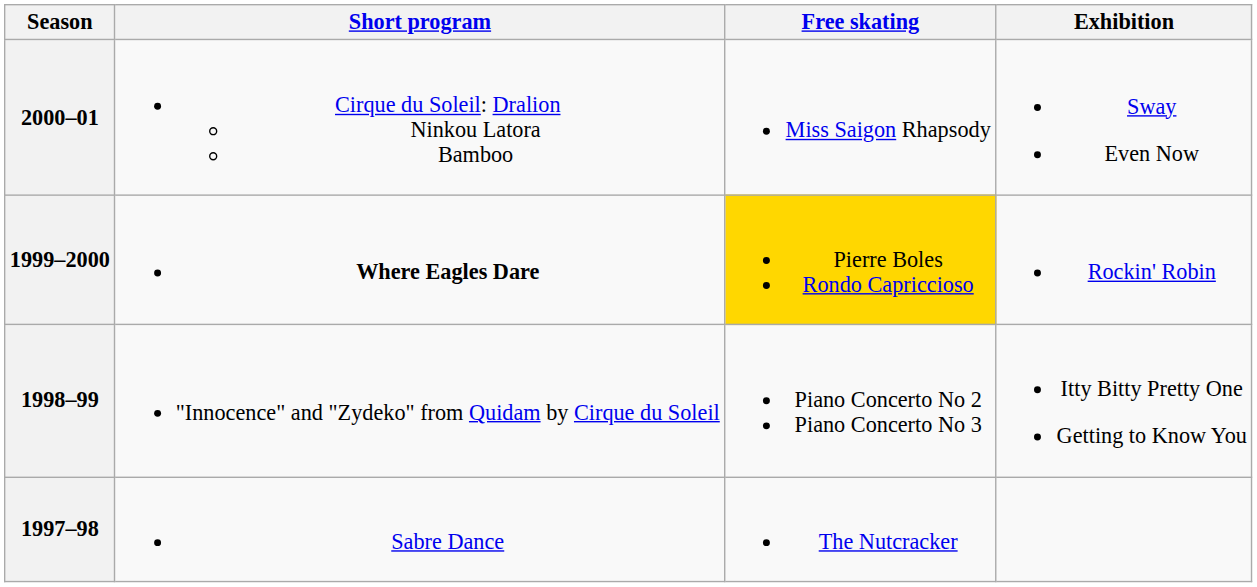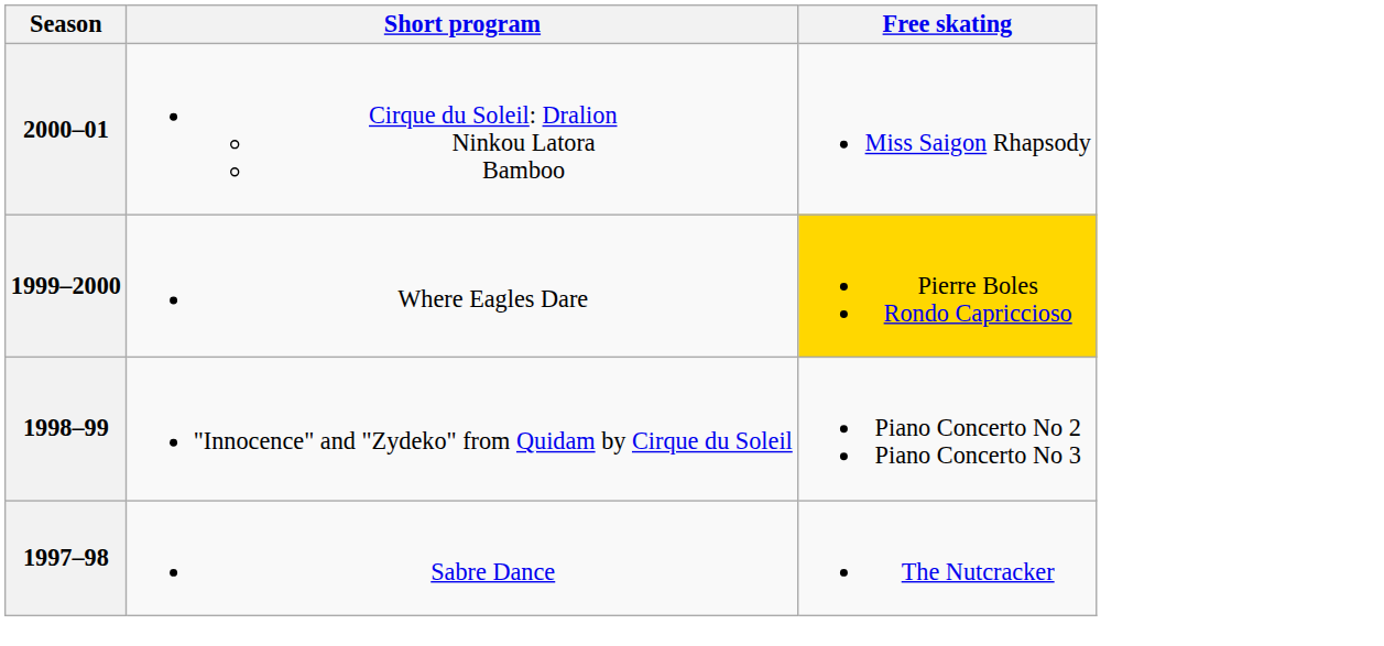- column: Exhibition | Sway Even Now | Rockin' Robin | Itty Bitty Pretty One Getting to Know You
1999–2000 | Short program: bold -> normal
